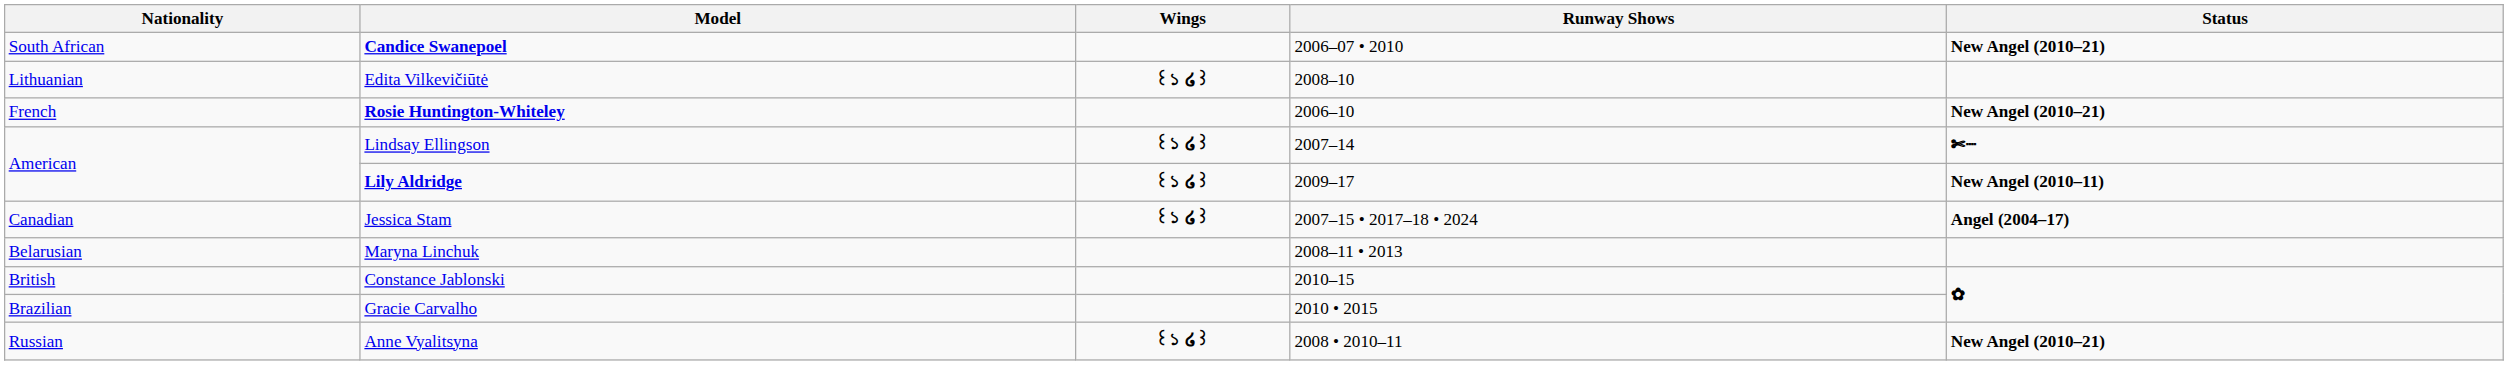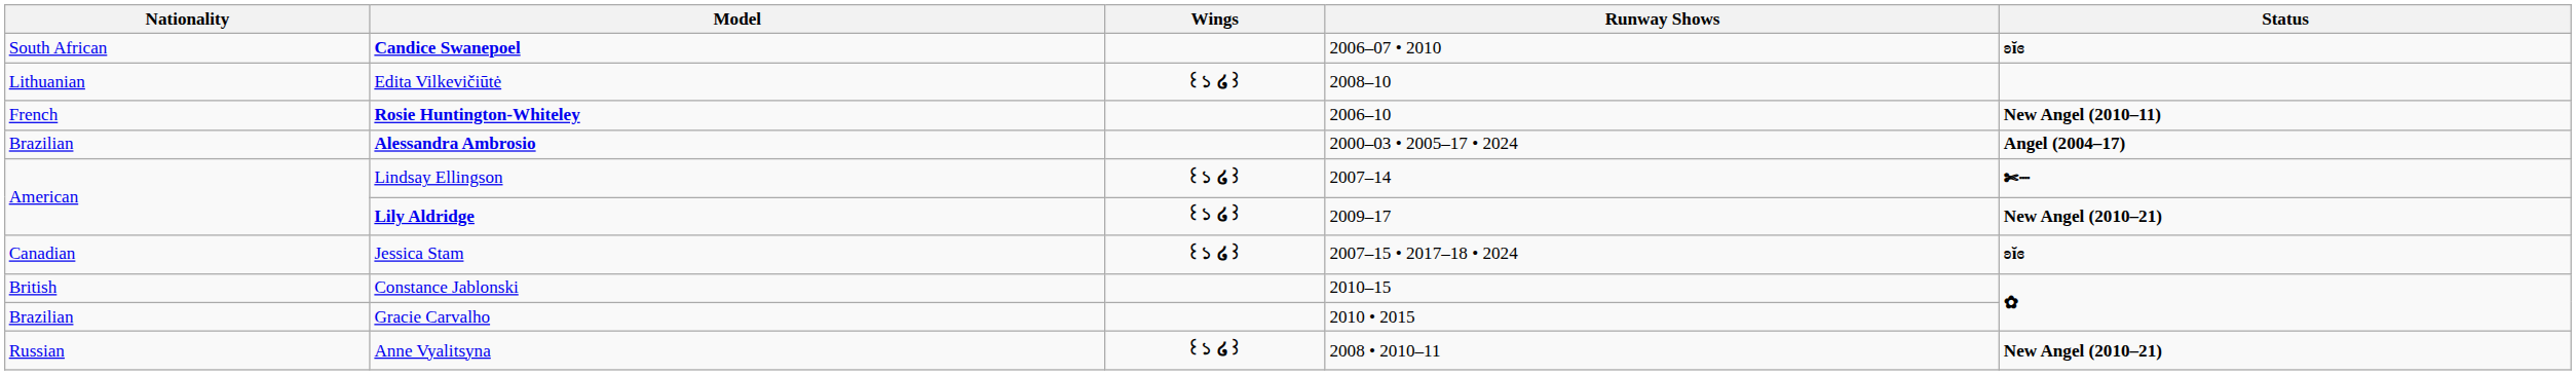Candice Swanepoel | Status: New Angel (2010–21) -> ʚĭɞ
Rosie Huntington-Whiteley | Status: New Angel (2010–21) -> New Angel (2010–11)
+ row: Brazilian | Alessandra Ambrosio | 2000–03 • 2005–17 • 2024 | Angel (2004–17)
Lily Aldridge | Status: New Angel (2010–11) -> New Angel (2010–21)
Jessica Stam | Status: Angel (2004–17) -> ʚĭɞ
- row: Belarusian | Maryna Linchuk | 2008–11 • 2013
